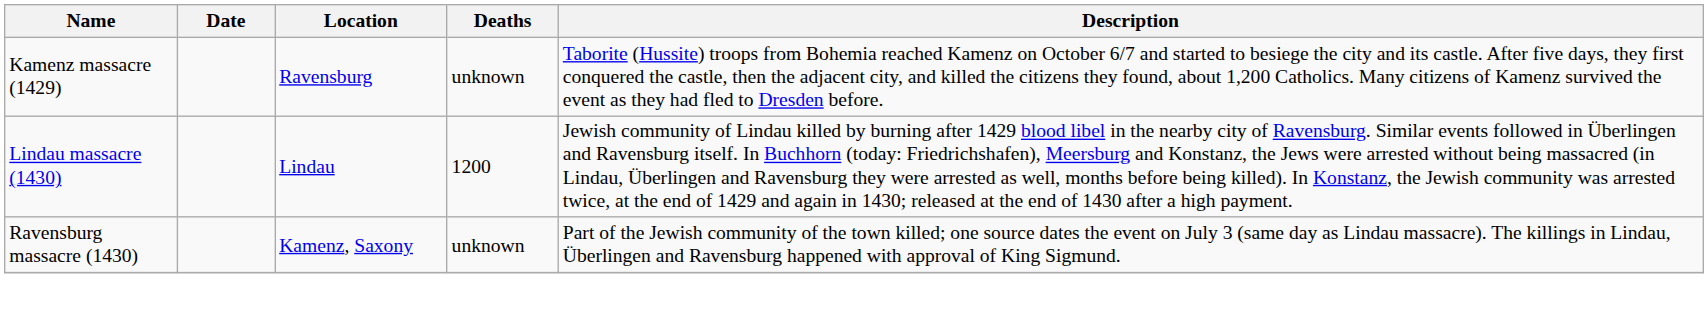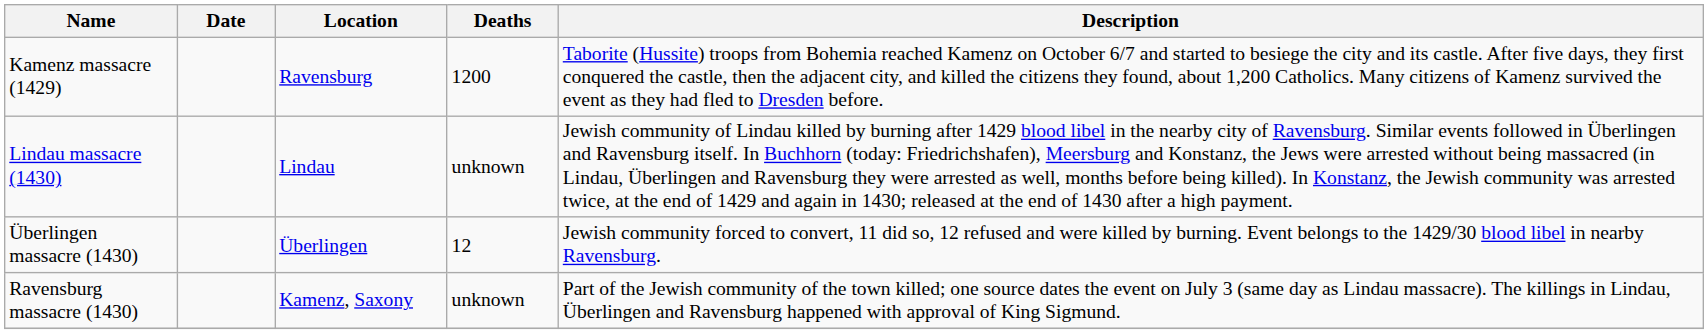Kamenz massacre (1429) | Deaths: unknown -> 1200
Lindau massacre (1430) | Deaths: 1200 -> unknown
+ row: Überlingen massacre (1430) | Überlingen | 12 | Jewish community forced to convert, 11 did so, 12 refused and were killed by burning. Event belongs to the 1429/30 blood libel in nearby Ravensburg.
